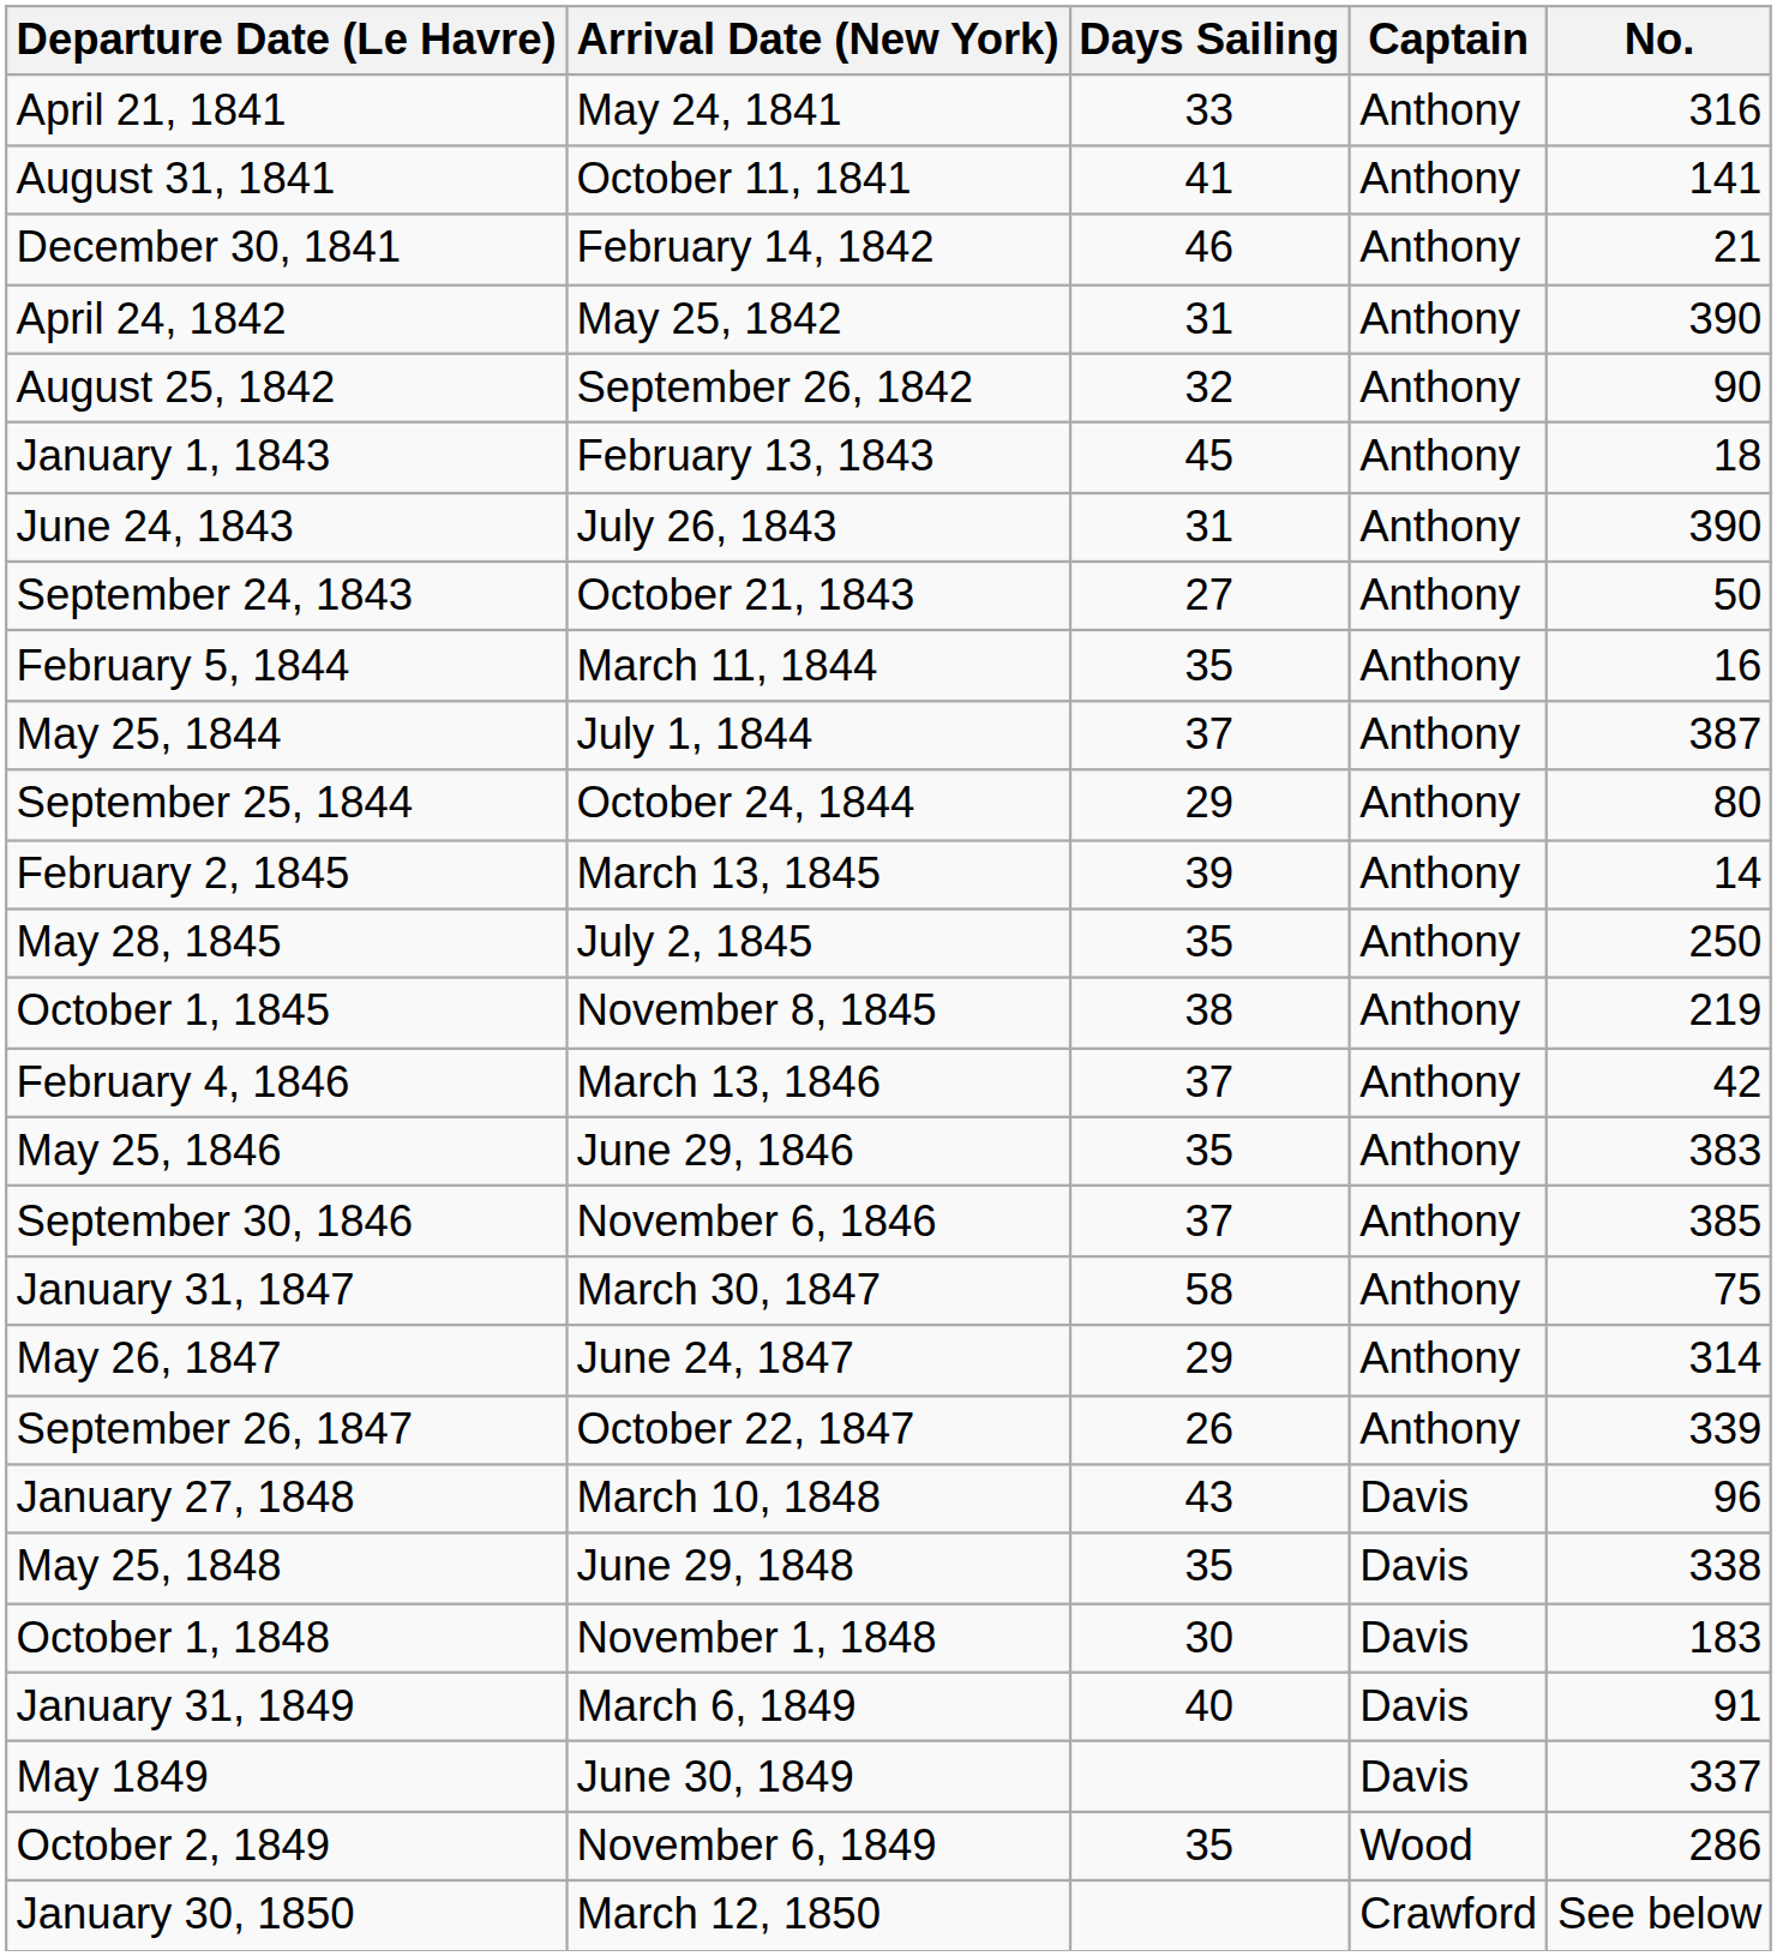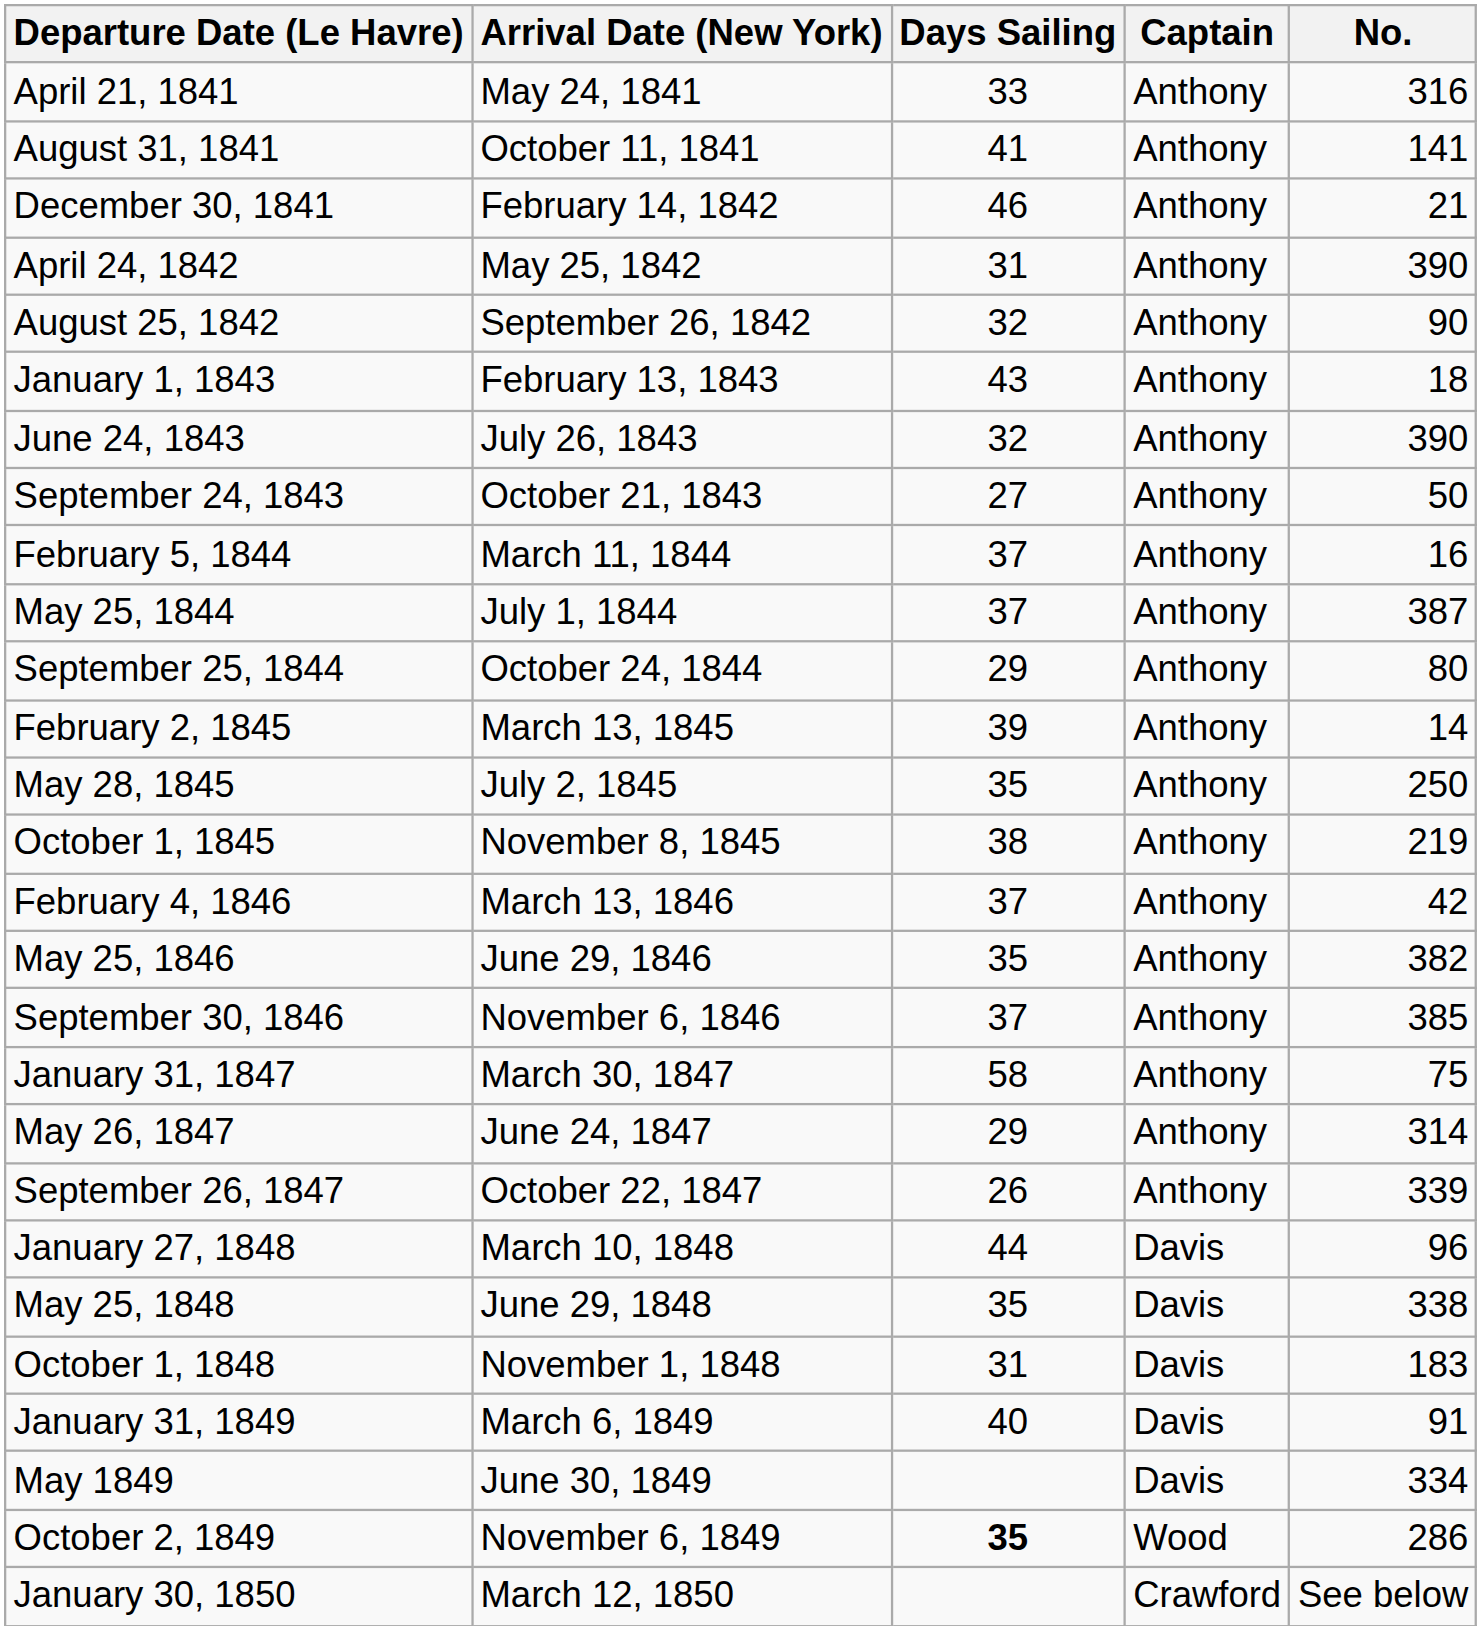January 1, 1843 | Days Sailing: 45 -> 43
June 24, 1843 | Days Sailing: 31 -> 32
February 5, 1844 | Days Sailing: 35 -> 37
May 25, 1846 | No.: 383 -> 382
January 27, 1848 | Days Sailing: 43 -> 44
October 1, 1848 | Days Sailing: 30 -> 31
May 1849 | No.: 337 -> 334
October 2, 1849 | Days Sailing: normal -> bold
